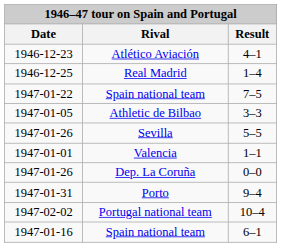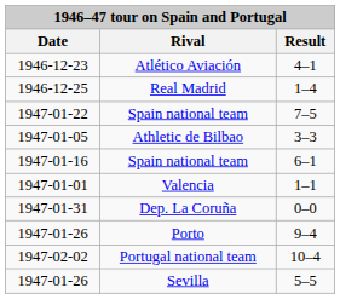rows swapped: Spain national team / 6–1 <-> Sevilla
Dep. La Coruña | Date: 1947-01-26 -> 1947-01-31
Porto | Date: 1947-01-31 -> 1947-01-26
